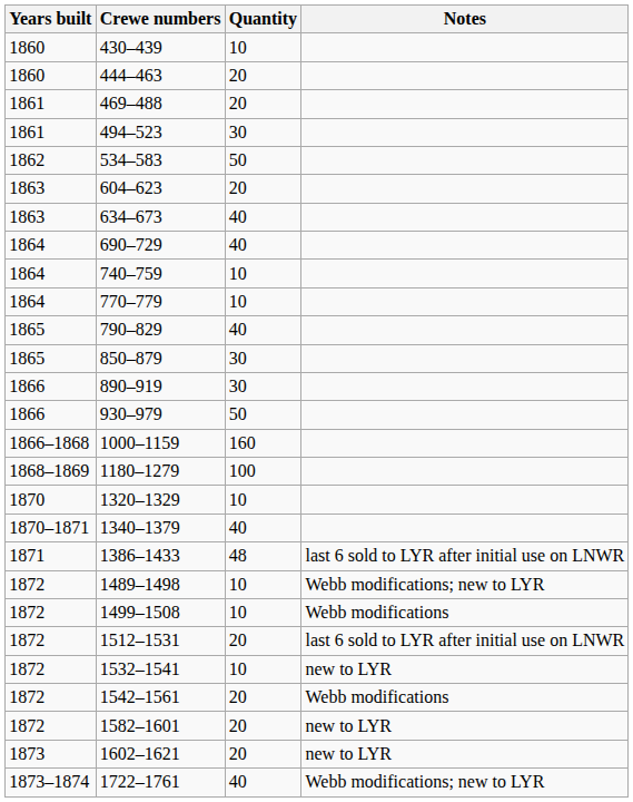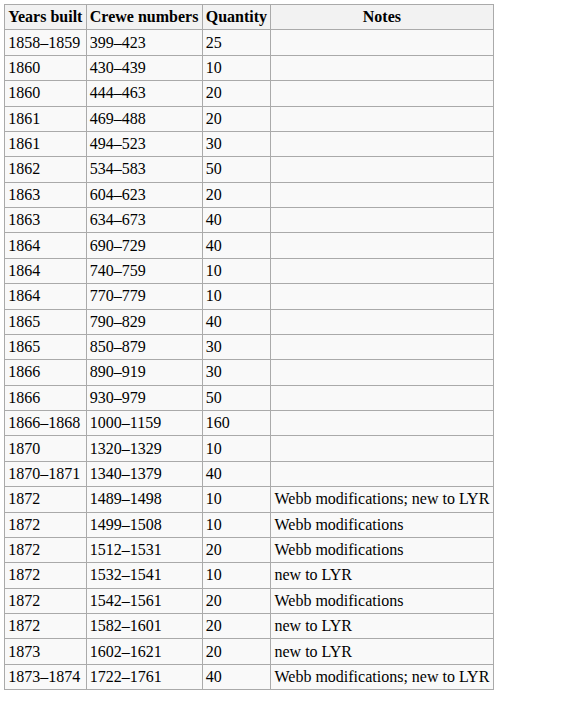+ row: 1858–1859 | 399–423 | 25
- row: 1868–1869 | 1180–1279 | 100
- row: 1871 | 1386–1433 | 48 | last 6 sold to LYR after initial use on LNWR
1512–1531 | Notes: last 6 sold to LYR after initial use on LNWR -> Webb modifications
